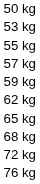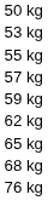- row: 72 kg
